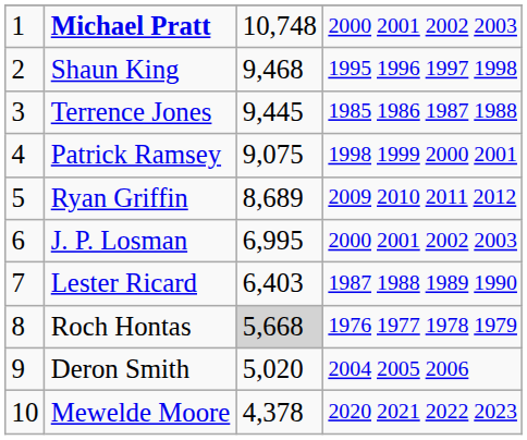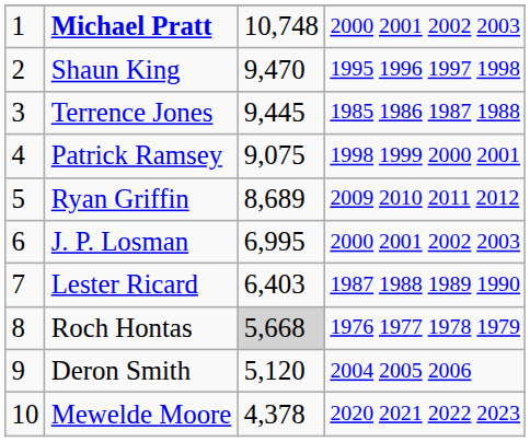Shaun King | column 3: 9,468 -> 9,470
Deron Smith | column 3: 5,020 -> 5,120
